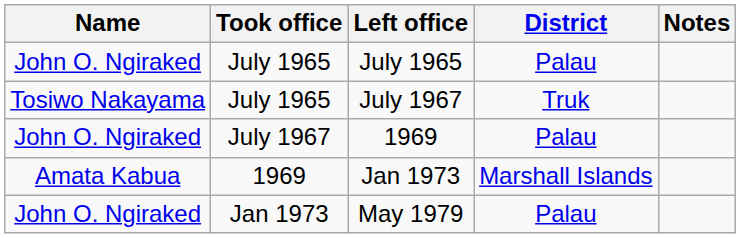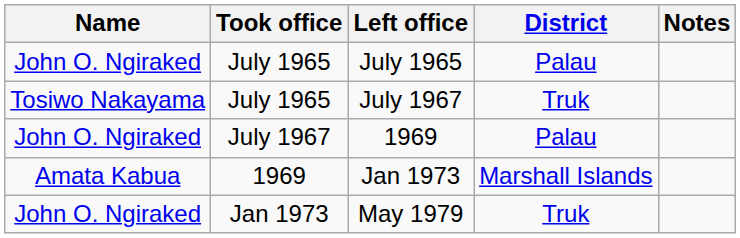May 1979 | District: Palau -> Truk
